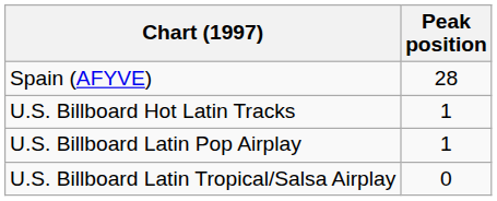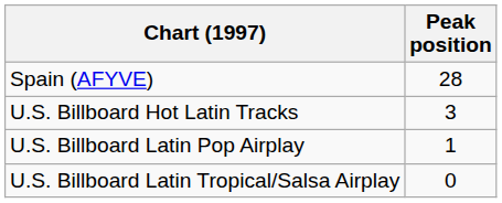U.S. Billboard Hot Latin Tracks | Peak position: 1 -> 3
